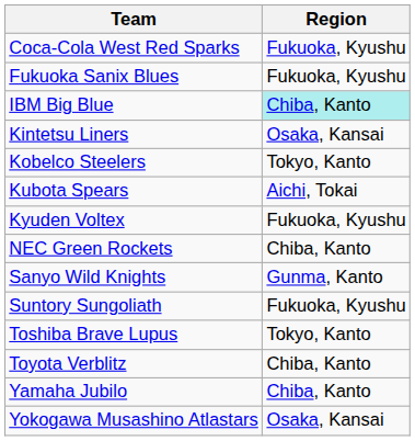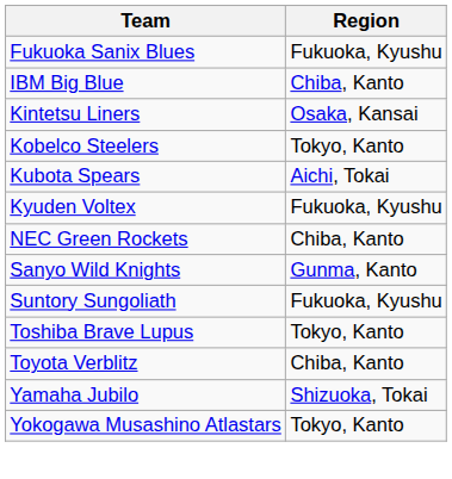- row: Coca-Cola West Red Sparks | Fukuoka, Kyushu
IBM Big Blue | Region: paleturquoise background -> no background
Yamaha Jubilo | Region: Chiba, Kanto -> Shizuoka, Tokai
Yokogawa Musashino Atlastars | Region: Osaka, Kansai -> Tokyo, Kanto
